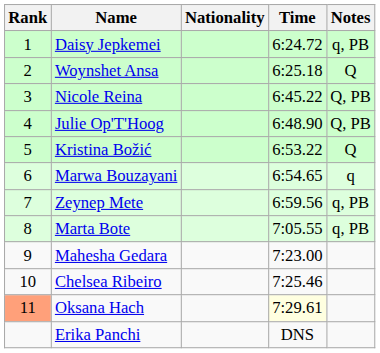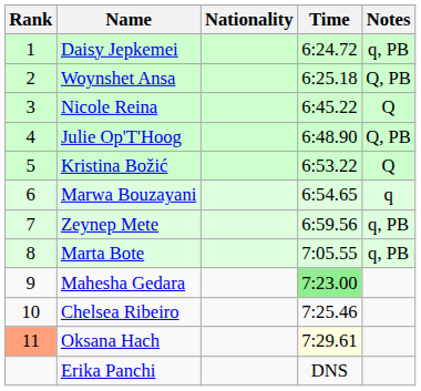Woynshet Ansa | Notes: Q -> Q, PB
Nicole Reina | Notes: Q, PB -> Q
Mahesha Gedara | Time: no background -> lightgreen background
